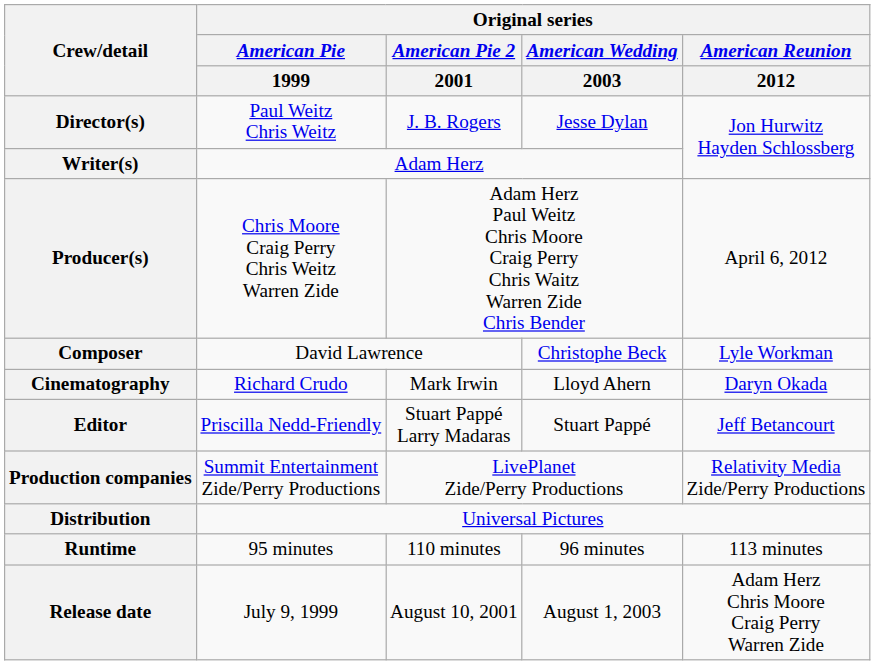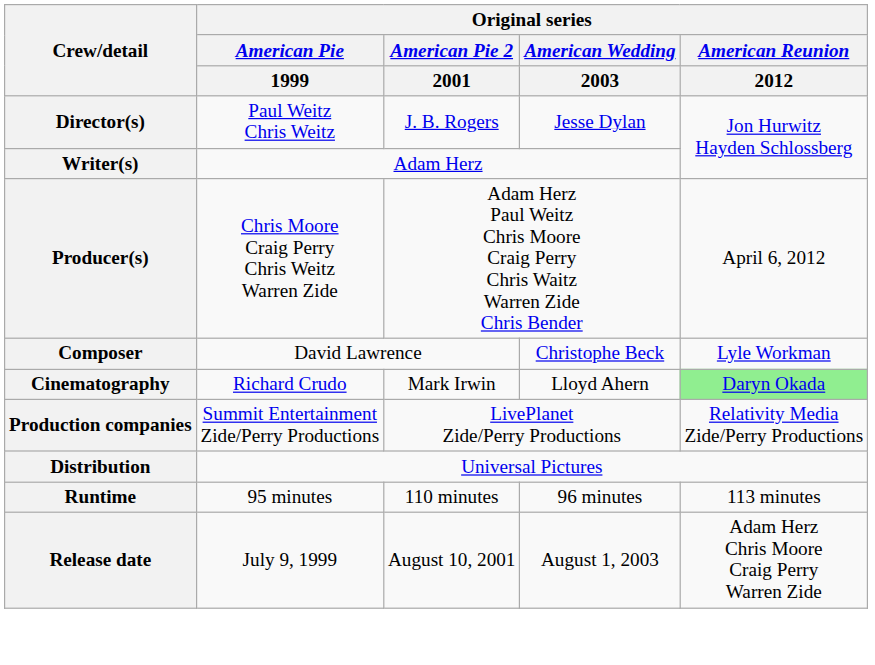Cinematography | Original series / American Reunion / 2012: no background -> lightgreen background
- row: Editor | Priscilla Nedd-Friendly | Stuart Pappé Larry Madaras | Stuart Pappé | Jeff Betancourt
